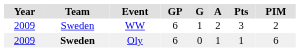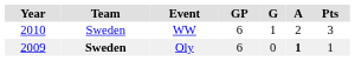- column: PIM | 2 | 6
WW | Year: 2009 -> 2010
Oly | A: normal -> bold
